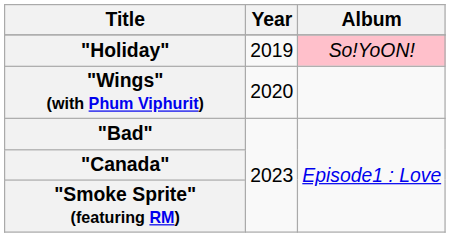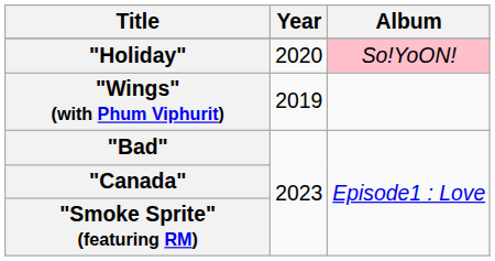"Holiday" | Year: 2019 -> 2020
"Wings" (with Phum Viphurit) | Year: 2020 -> 2019
